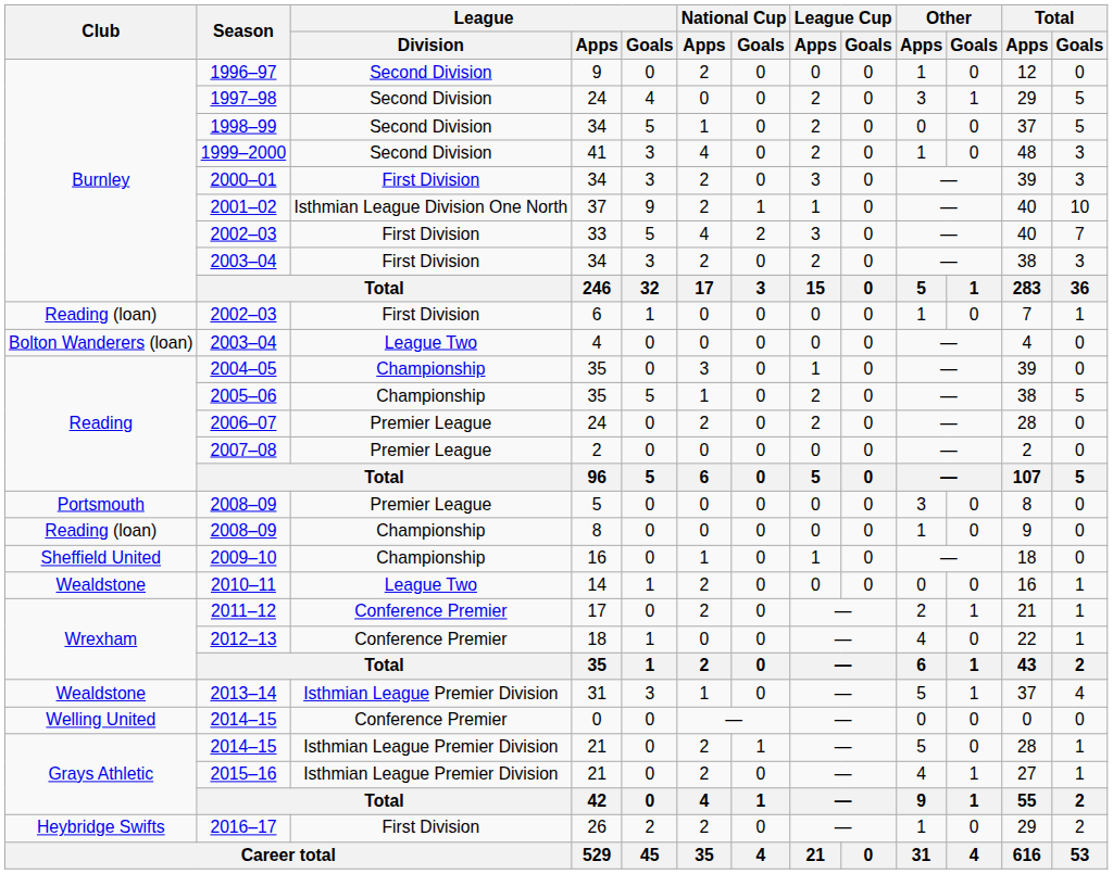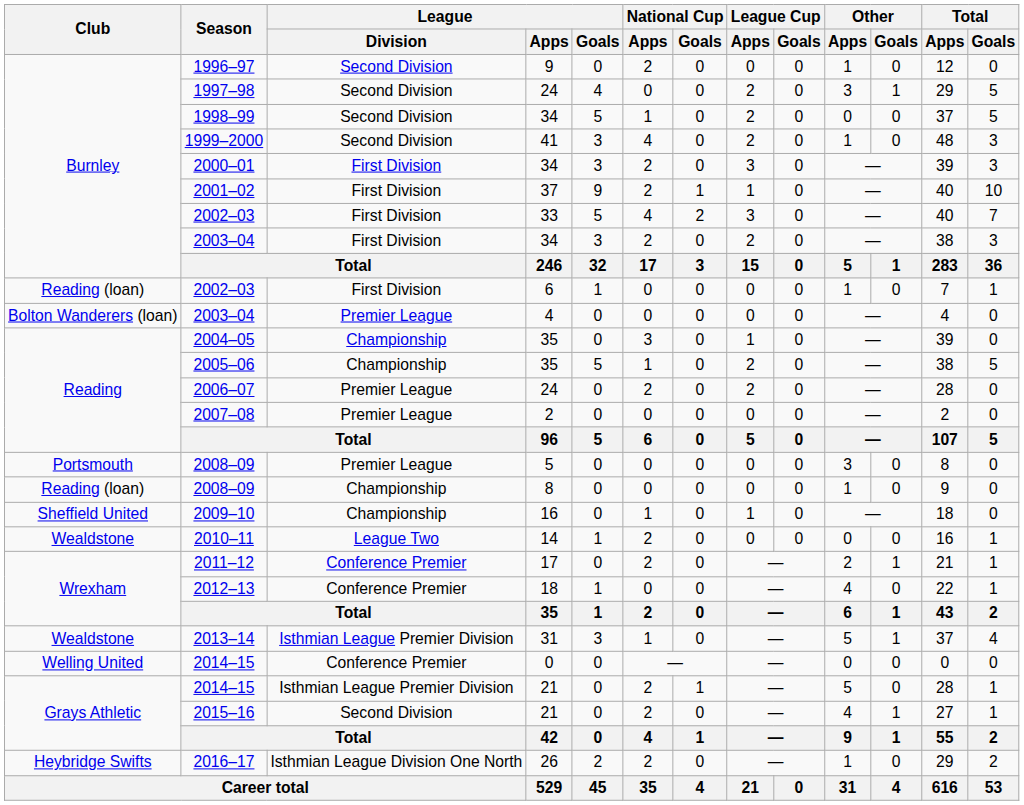2001–02 | League / Division: Isthmian League Division One North -> First Division
2003–04 / 4 | League / Division: League Two -> Premier League
2015–16 | League / Division: Isthmian League Premier Division -> Second Division
2016–17 | League / Division: First Division -> Isthmian League Division One North
